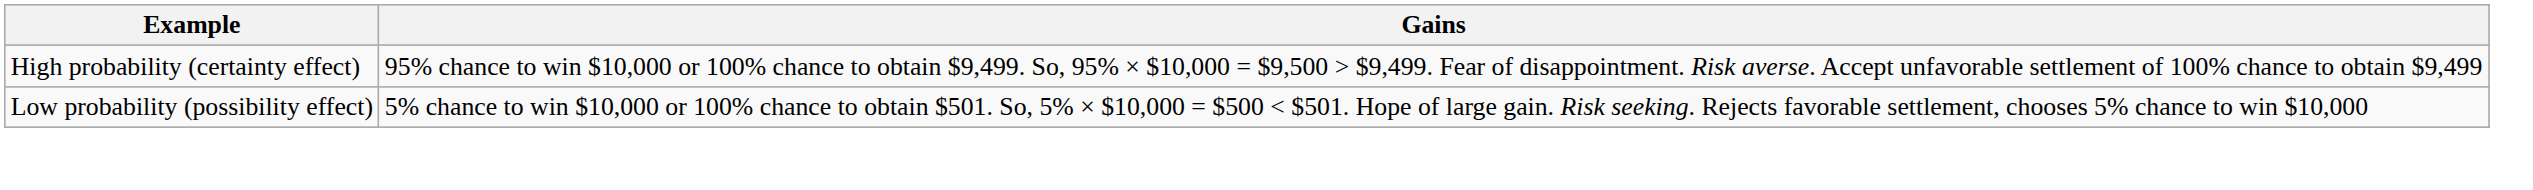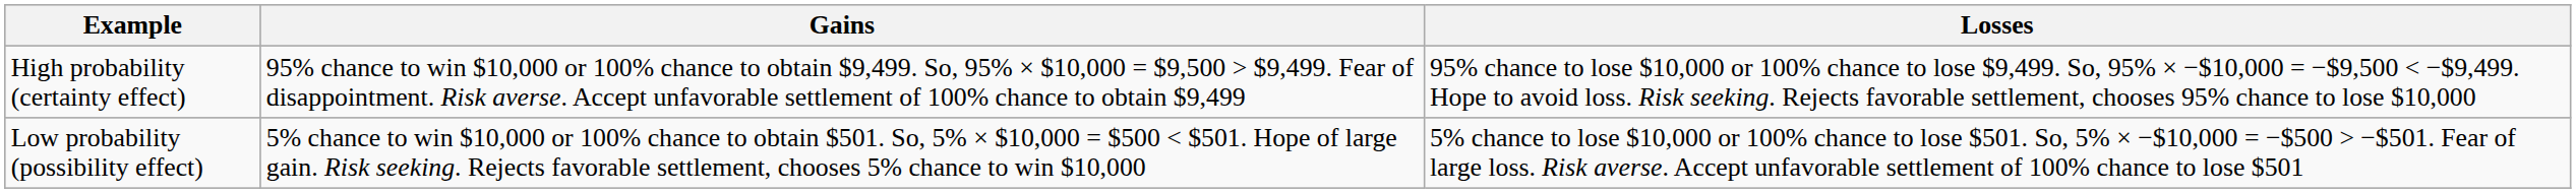+ column: Losses | 95% chance to lose $10,000 or 100% chance to lose $9,499. So, 95% × −$10,000 = −$9,500 < −$9,499. Hope to avoid loss. Risk seeking. Rejects favorable settlement, chooses 95% chance to lose $10,000 | 5% chance to lose $10,000 or 100% chance to lose $501. So, 5% × −$10,000 = −$500 > −$501. Fear of large loss. Risk averse. Accept unfavorable settlement of 100% chance to lose $501
